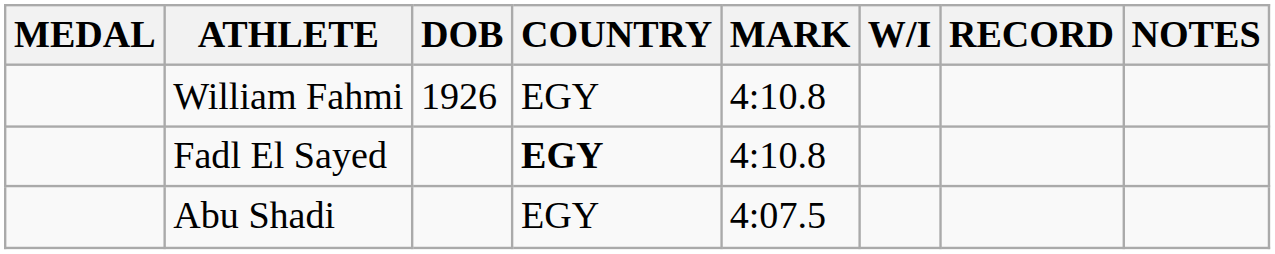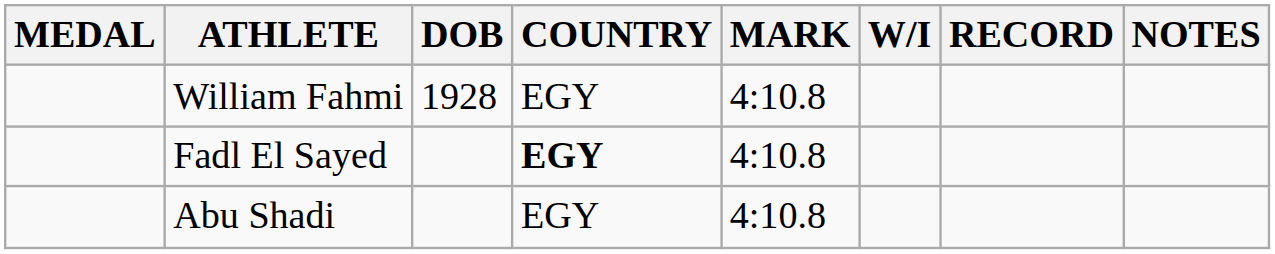William Fahmi | DOB: 1926 -> 1928
Abu Shadi | MARK: 4:07.5 -> 4:10.8
